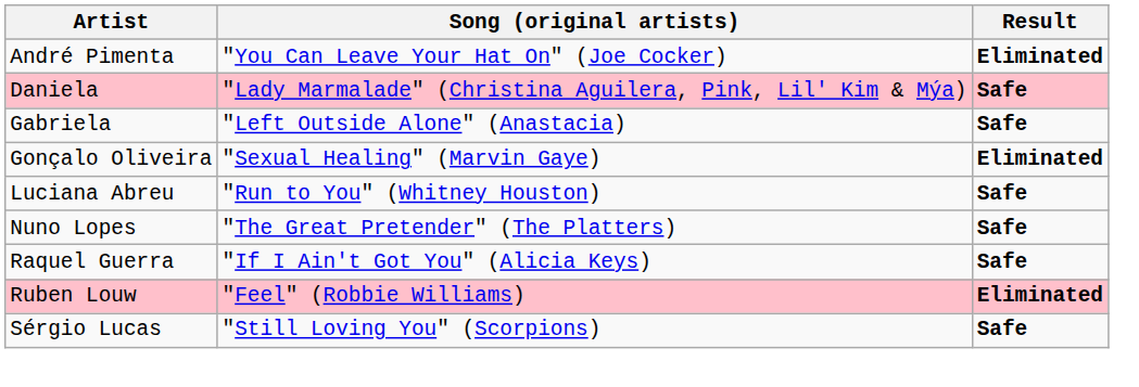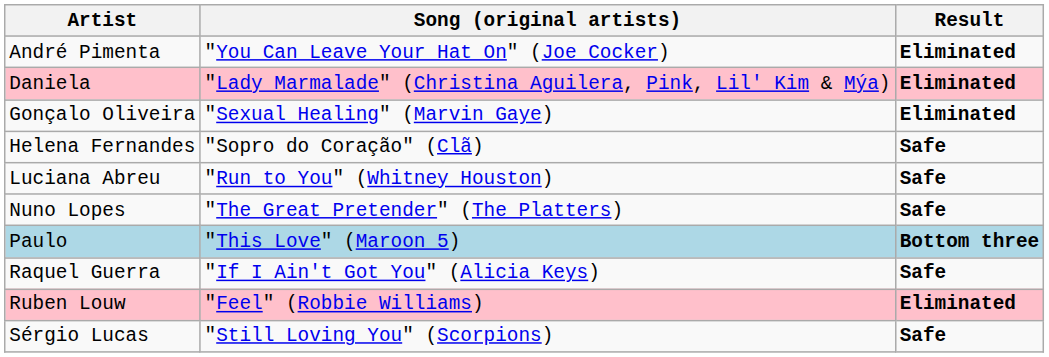Daniela | Result: Safe -> Eliminated
- row: Gabriela | "Left Outside Alone" (Anastacia) | Safe
+ row: Helena Fernandes | "Sopro do Coração" (Clã) | Safe
+ row: Paulo | "This Love" (Maroon 5) | Bottom three
